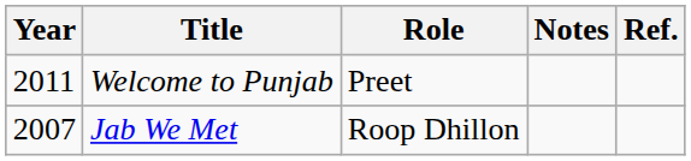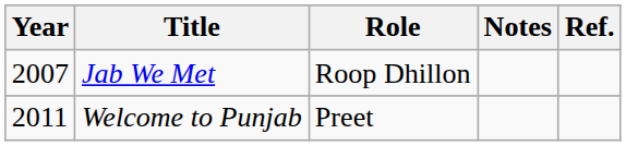rows swapped: Jab We Met <-> Welcome to Punjab
